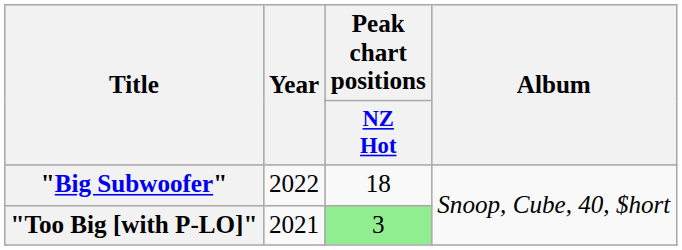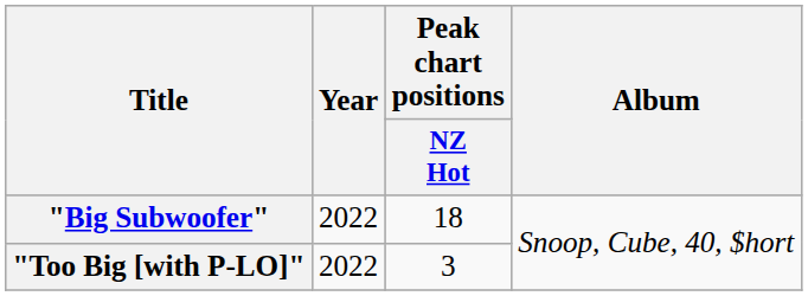"Too Big [with P-LO]" | Year: 2021 -> 2022
"Too Big [with P-LO]" | Peak chart positions / NZ Hot: lightgreen background -> no background
